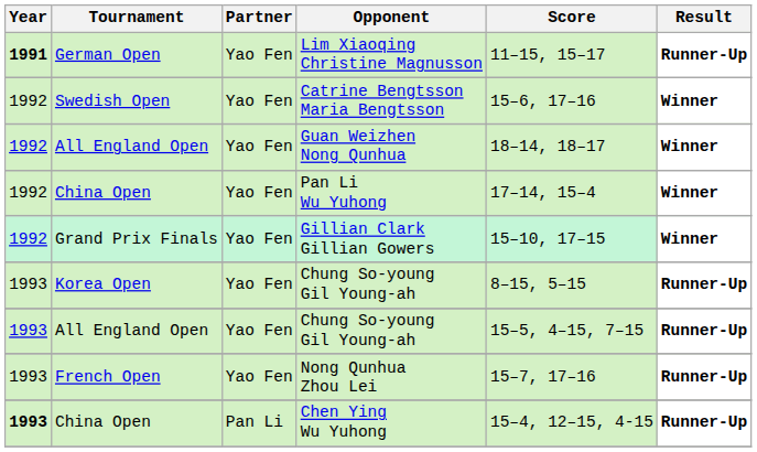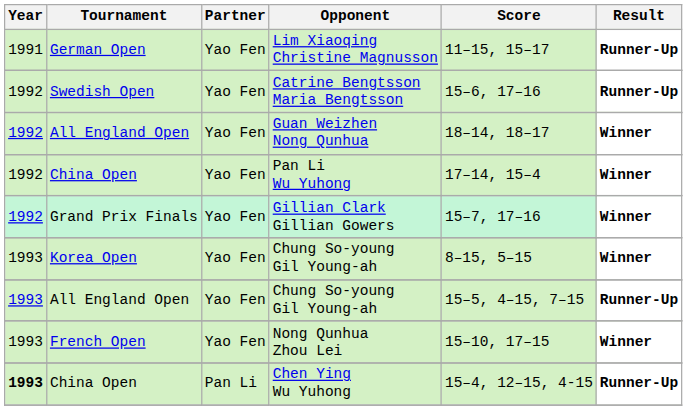Lim Xiaoqing Christine Magnusson | Year: bold -> normal
Catrine Bengtsson Maria Bengtsson | Result: Winner -> Runner-Up
Gillian Clark Gillian Gowers | Score: 15–10, 17–15 -> 15–7, 17–16
Korea Open / Chung So-young Gil Young-ah | Result: Runner-Up -> Winner
Nong Qunhua Zhou Lei | Score: 15–7, 17–16 -> 15–10, 17–15
Nong Qunhua Zhou Lei | Result: Runner-Up -> Winner
